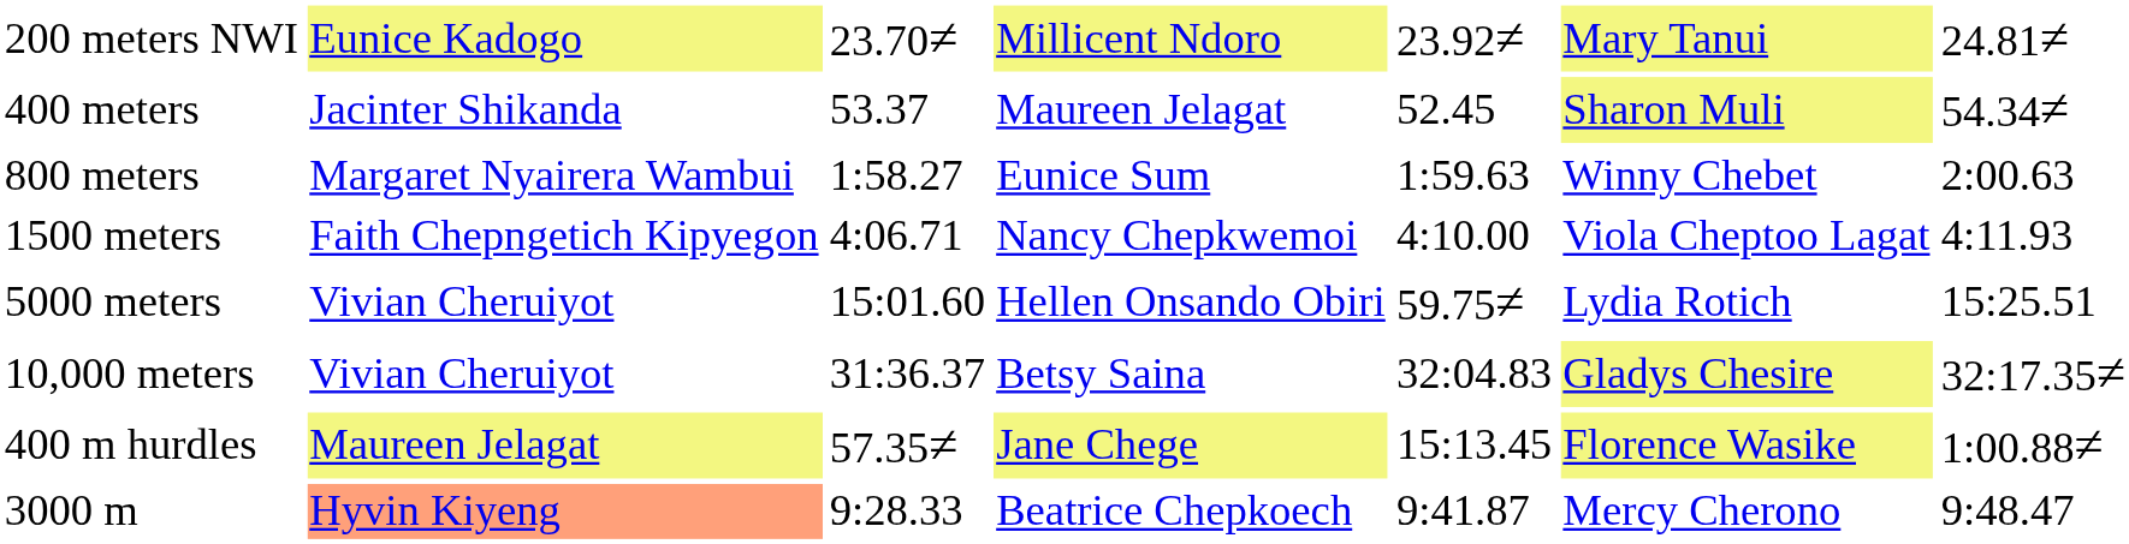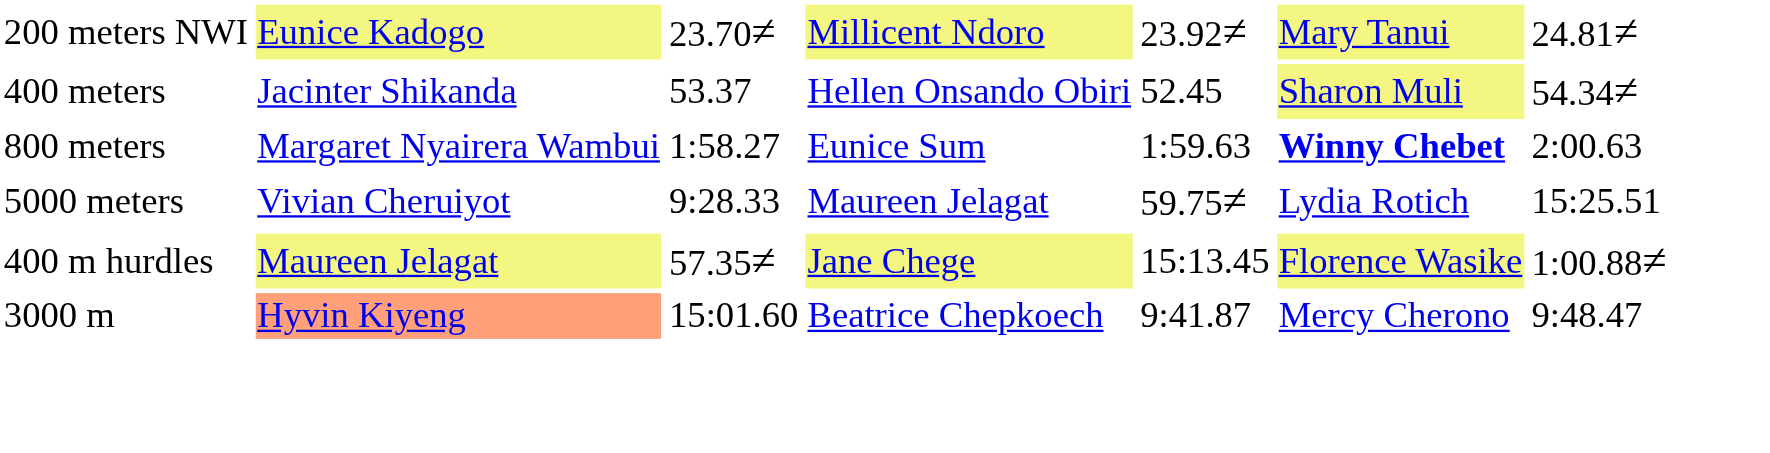400 meters | column 4: Maureen Jelagat -> Hellen Onsando Obiri
800 meters | column 6: normal -> bold
- row: 1500 meters | Faith Chepngetich Kipyegon | 4:06.71 | Nancy Chepkwemoi | 4:10.00 | Viola Cheptoo Lagat | 4:11.93
5000 meters | column 3: 15:01.60 -> 9:28.33
5000 meters | column 4: Hellen Onsando Obiri -> Maureen Jelagat
- row: 10,000 meters | Vivian Cheruiyot | 31:36.37 | Betsy Saina | 32:04.83 | Gladys Chesire | 32:17.35≠
3000 m | column 3: 9:28.33 -> 15:01.60
